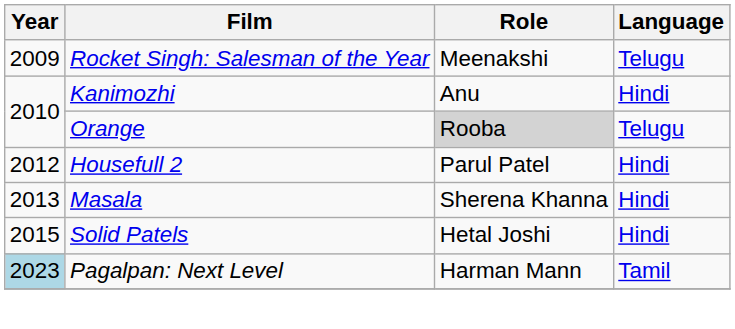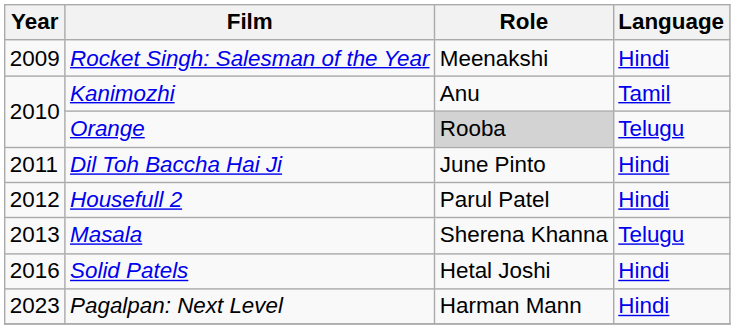Rocket Singh: Salesman of the Year | Language: Telugu -> Hindi
Kanimozhi | Language: Hindi -> Tamil
+ row: 2011 | Dil Toh Baccha Hai Ji | June Pinto | Hindi
Masala | Language: Hindi -> Telugu
Solid Patels | Year: 2015 -> 2016
Pagalpan: Next Level | Year: lightblue background -> no background
Pagalpan: Next Level | Language: Tamil -> Hindi
